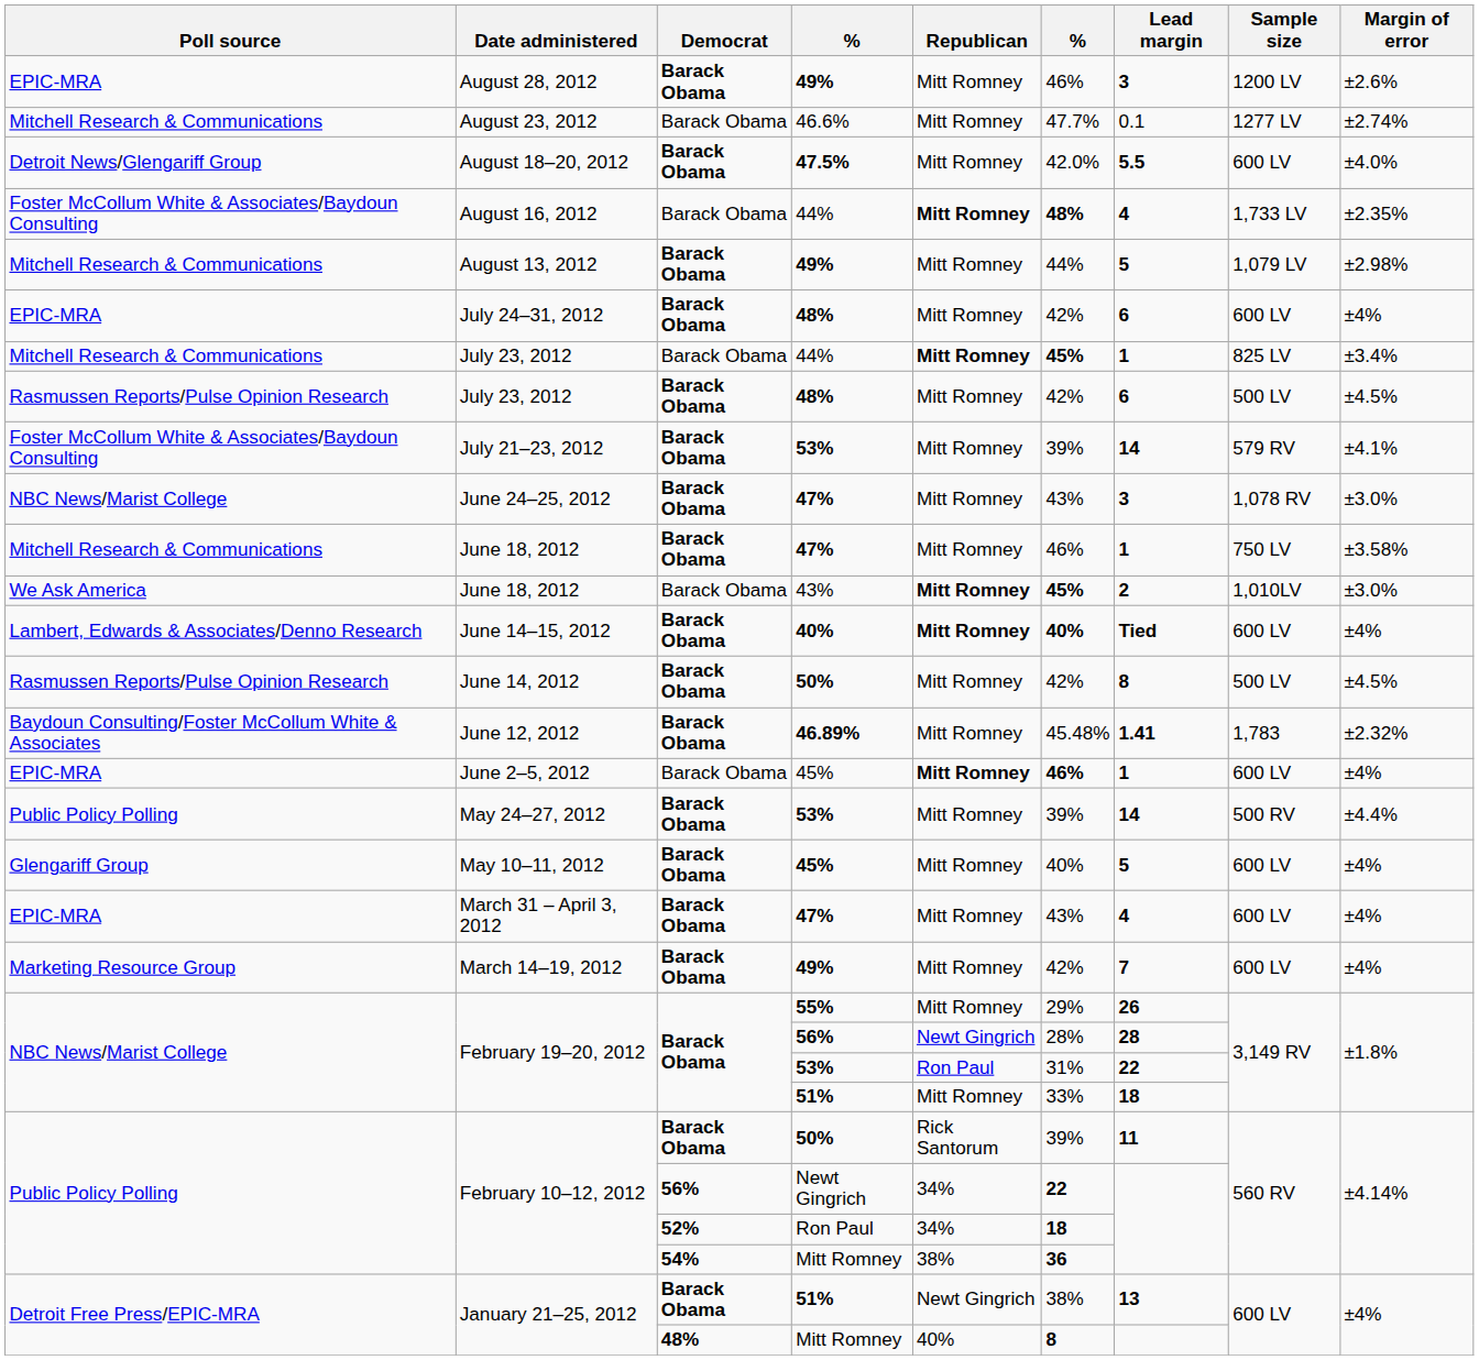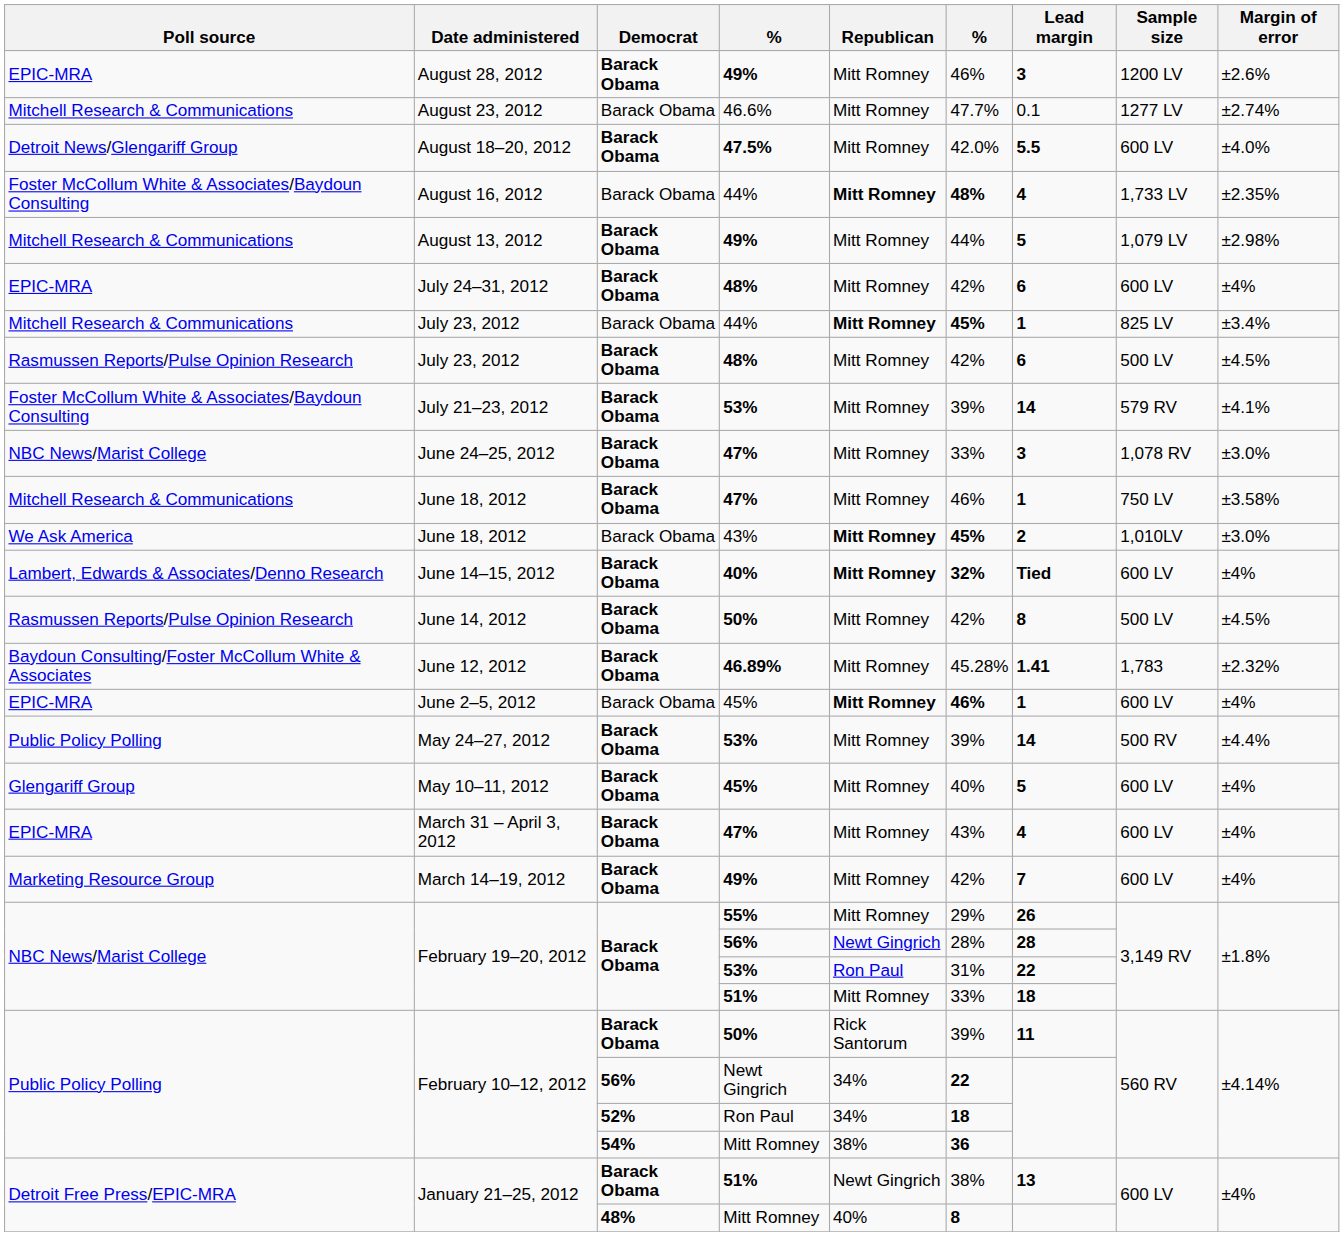June 24–25, 2012 | column 6: 43% -> 33%
June 14–15, 2012 | column 6: 40% -> 32%
June 12, 2012 | column 6: 45.48% -> 45.28%
